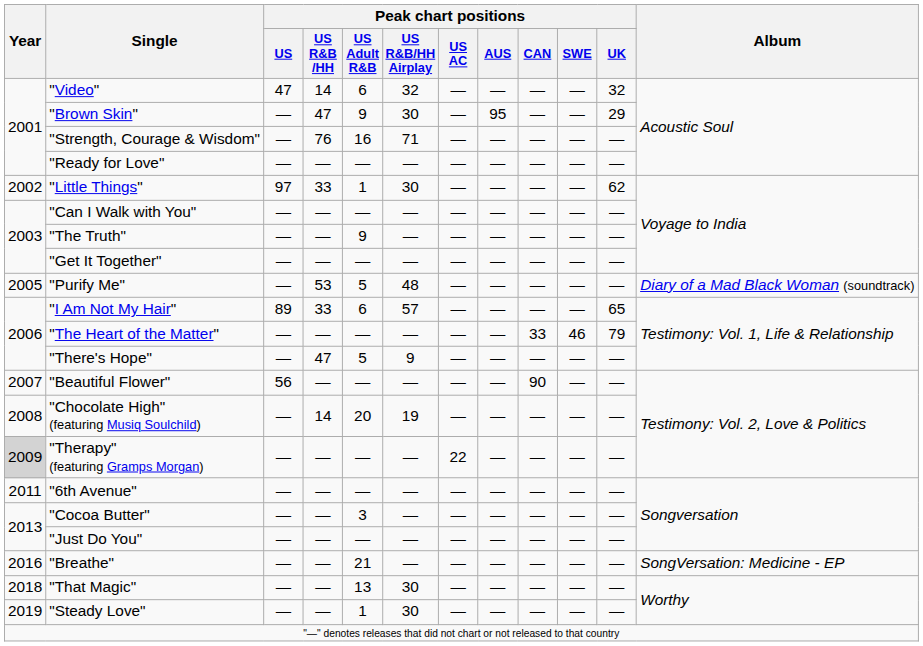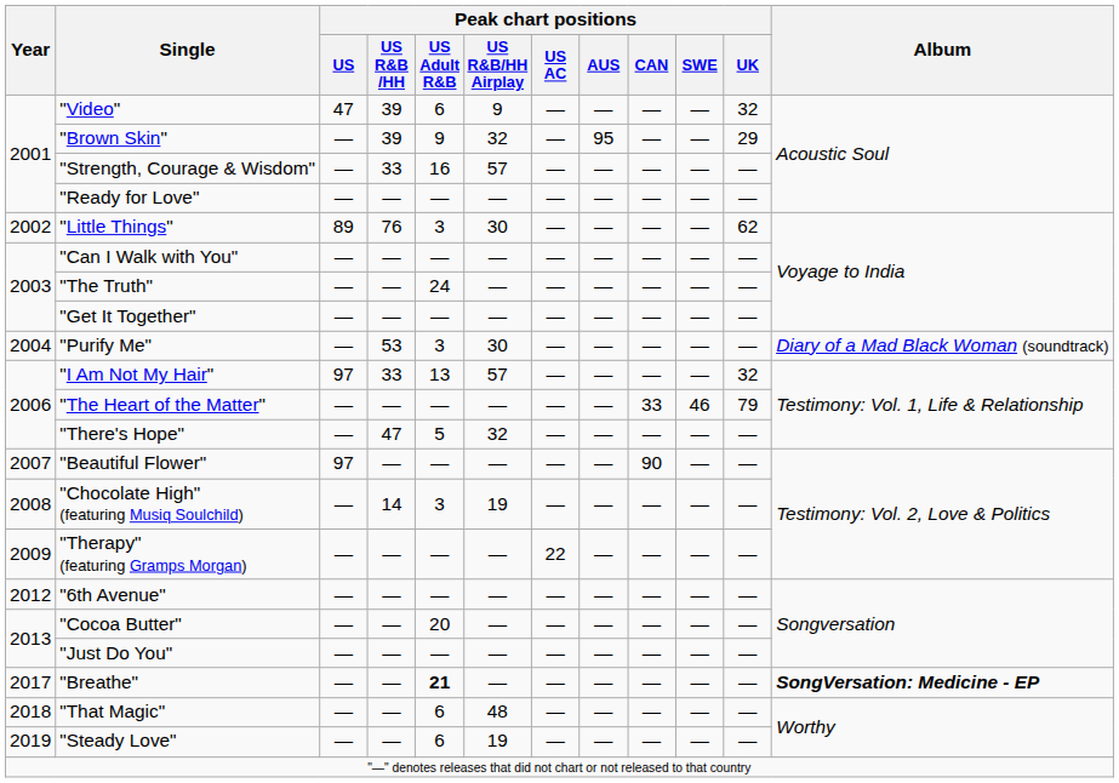"Video" | Peak chart positions / US R&B /HH: 14 -> 39
"Video" | Peak chart positions / US R&B/HH Airplay: 32 -> 9
"Brown Skin" | Peak chart positions / US R&B /HH: 47 -> 39
"Brown Skin" | Peak chart positions / US R&B/HH Airplay: 30 -> 32
"Strength, Courage & Wisdom" | Peak chart positions / US R&B /HH: 76 -> 33
"Strength, Courage & Wisdom" | Peak chart positions / US R&B/HH Airplay: 71 -> 57
"Little Things" | Peak chart positions / US: 97 -> 89
"Little Things" | Peak chart positions / US R&B /HH: 33 -> 76
"Little Things" | Peak chart positions / US Adult R&B: 1 -> 3
"The Truth" | Peak chart positions / US Adult R&B: 9 -> 24
"Purify Me" | Year: 2005 -> 2004
"Purify Me" | Peak chart positions / US Adult R&B: 5 -> 3
"Purify Me" | Peak chart positions / US R&B/HH Airplay: 48 -> 30
"I Am Not My Hair" | Peak chart positions / US: 89 -> 97
"I Am Not My Hair" | Peak chart positions / US Adult R&B: 6 -> 13
"I Am Not My Hair" | Peak chart positions / UK: 65 -> 32
"There's Hope" | Peak chart positions / US R&B/HH Airplay: 9 -> 32
"Beautiful Flower" | Peak chart positions / US: 56 -> 97
"Chocolate High" (featuring Musiq Soulchild) | Peak chart positions / US Adult R&B: 20 -> 3
"Therapy" (featuring Gramps Morgan) | Year: lightgrey background -> no background
"6th Avenue" | Year: 2011 -> 2012
"Cocoa Butter" | Peak chart positions / US Adult R&B: 3 -> 20
"Breathe" | Year: 2016 -> 2017
"Breathe" | Peak chart positions / US Adult R&B: normal -> bold
"Breathe" | Album: normal -> bold
"That Magic" | Peak chart positions / US Adult R&B: 13 -> 6
"That Magic" | Peak chart positions / US R&B/HH Airplay: 30 -> 48
"Steady Love" | Peak chart positions / US Adult R&B: 1 -> 6
"Steady Love" | Peak chart positions / US R&B/HH Airplay: 30 -> 19
